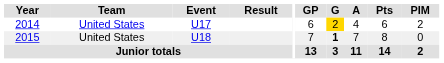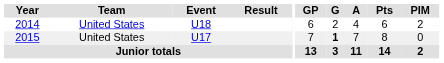2014 | Event: U17 -> U18
2014 | G: gold background -> no background
2015 | Event: U18 -> U17
